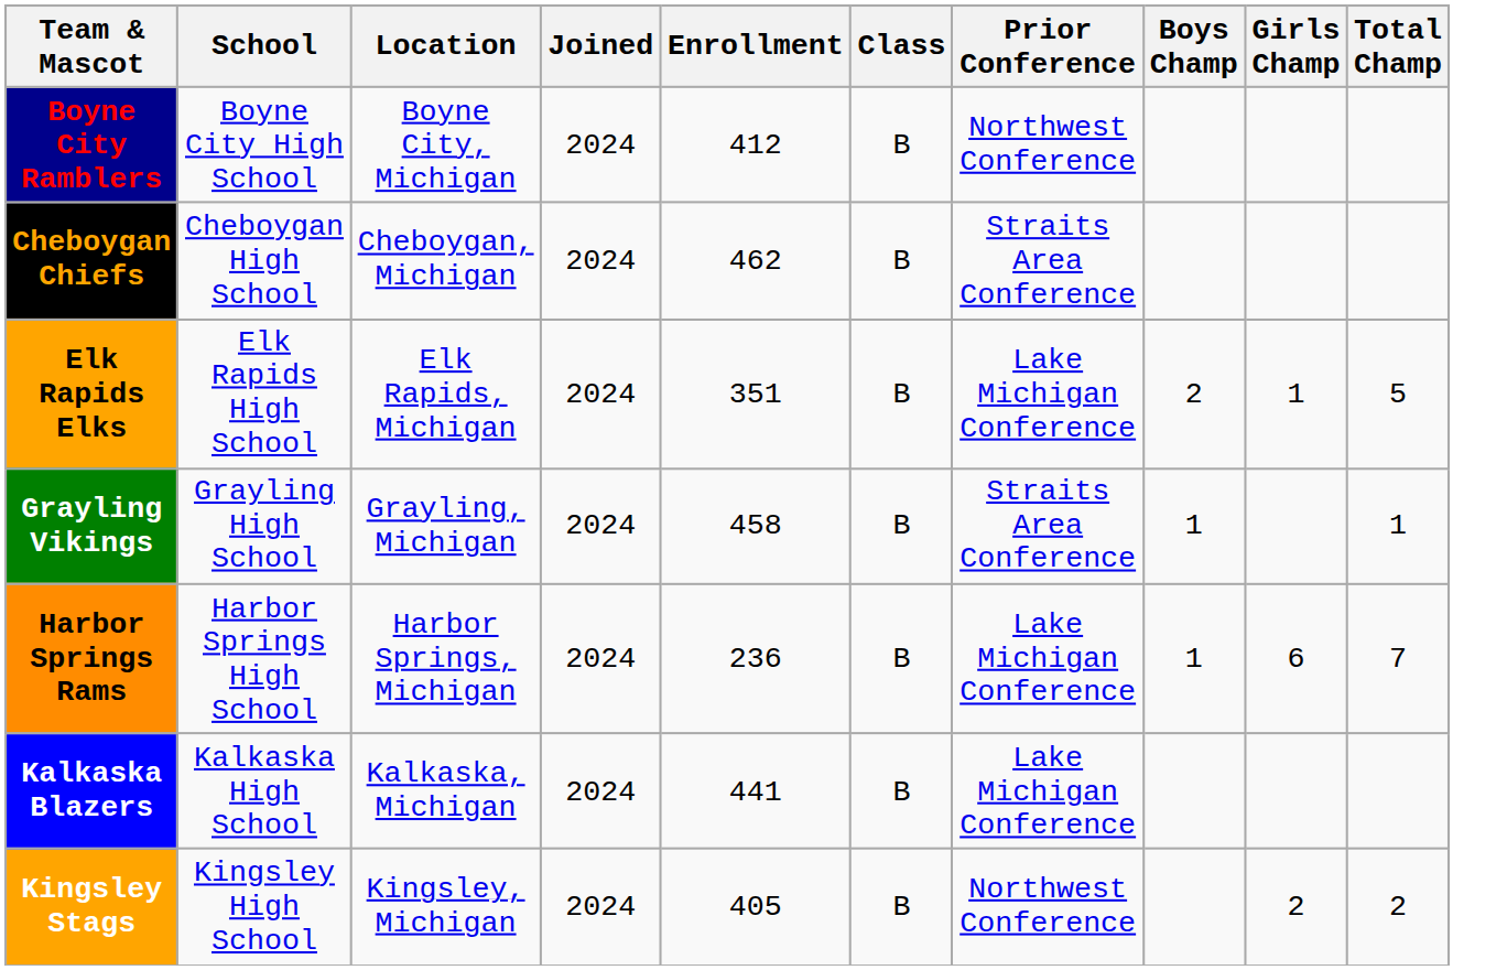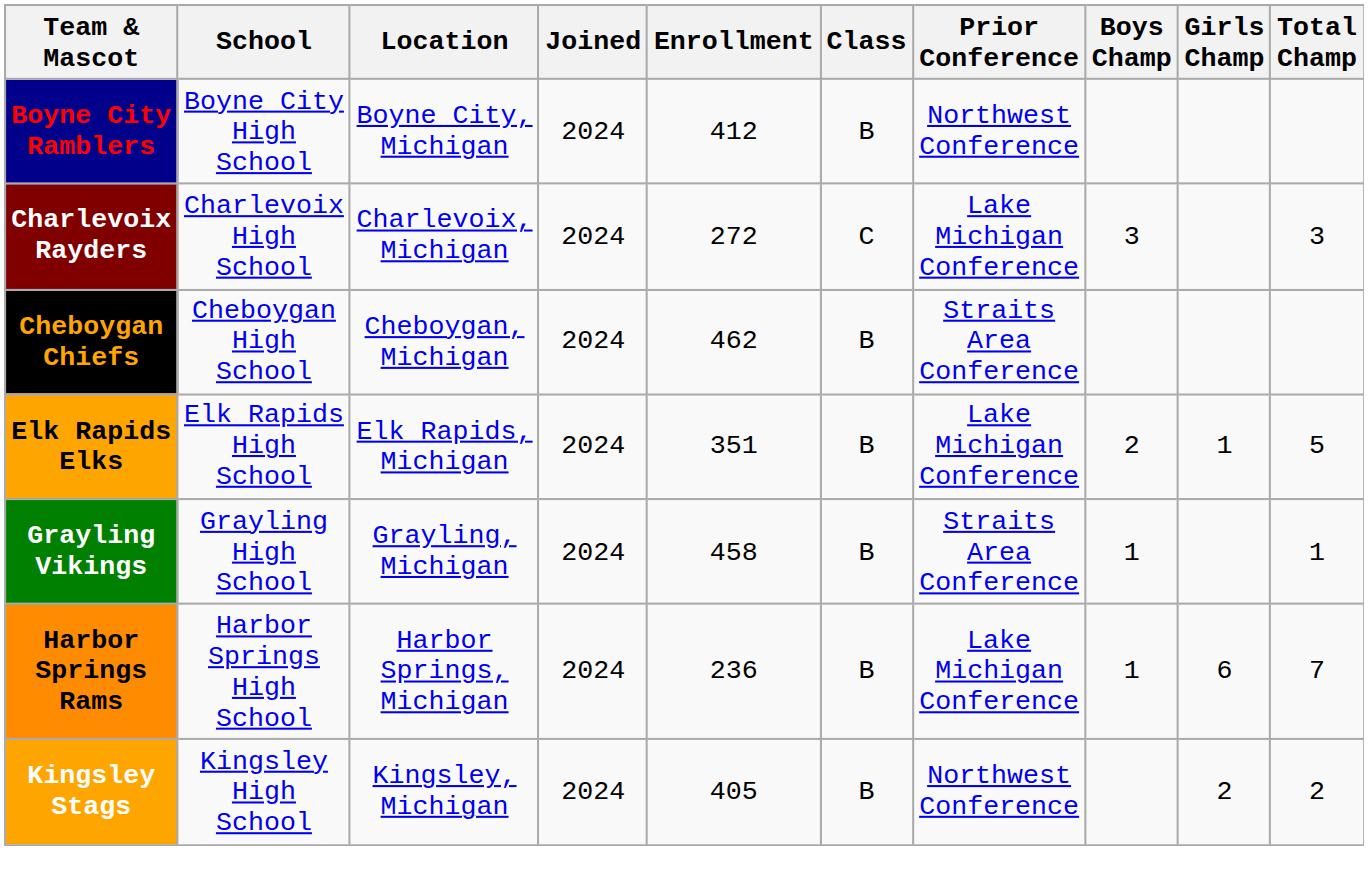+ row: Charlevoix Rayders | Charlevoix High School | Charlevoix, Michigan | 2024 | 272 | C | Lake Michigan Conference | 3 | 3
- row: Kalkaska Blazers | Kalkaska High School | Kalkaska, Michigan | 2024 | 441 | B | Lake Michigan Conference
